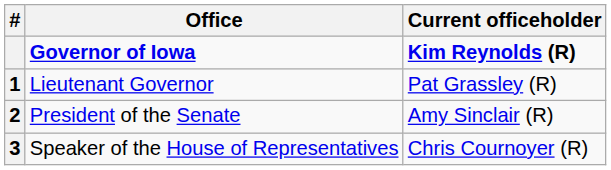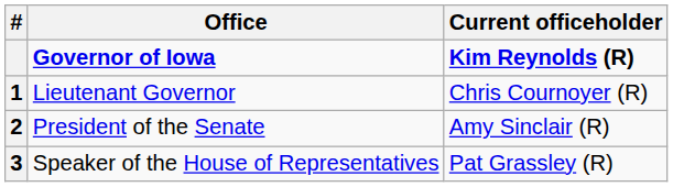Lieutenant Governor | Current officeholder: Pat Grassley (R) -> Chris Cournoyer (R)
Speaker of the House of Representatives | Current officeholder: Chris Cournoyer (R) -> Pat Grassley (R)
